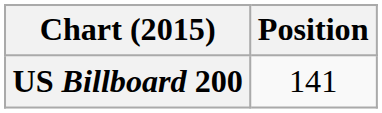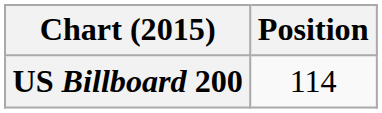US Billboard 200 | Position: 141 -> 114
